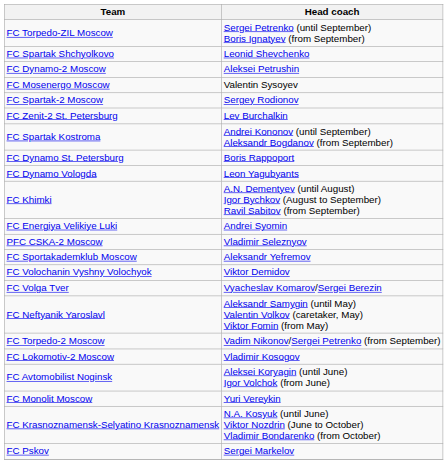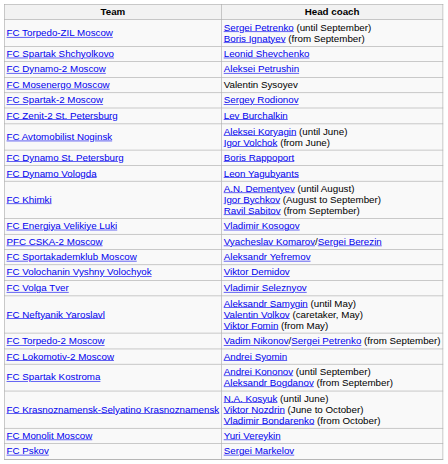rows swapped: FC Avtomobilist Noginsk <-> FC Spartak Kostroma
FC Energiya Velikiye Luki | Head coach: Andrei Syomin -> Vladimir Kosogov
PFC CSKA-2 Moscow | Head coach: Vladimir Seleznyov -> Vyacheslav Komarov/Sergei Berezin
FC Volga Tver | Head coach: Vyacheslav Komarov/Sergei Berezin -> Vladimir Seleznyov
FC Lokomotiv-2 Moscow | Head coach: Vladimir Kosogov -> Andrei Syomin
rows swapped: FC Krasnoznamensk-Selyatino Krasnoznamensk <-> FC Monolit Moscow
